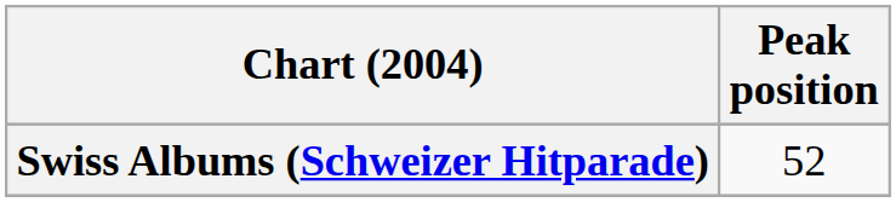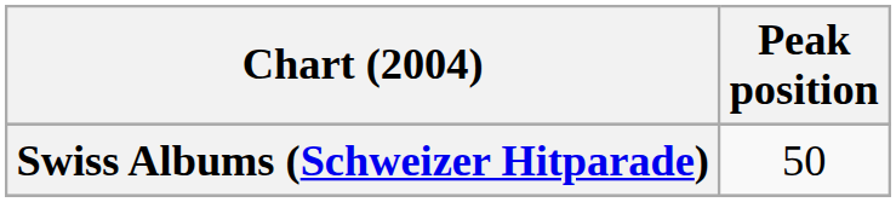Swiss Albums (Schweizer Hitparade) | Peak position: 52 -> 50
